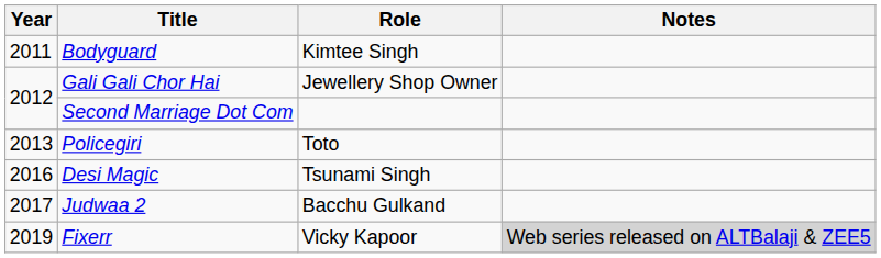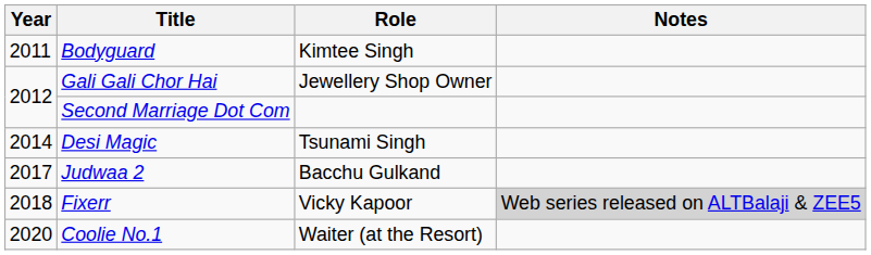- row: 2013 | Policegiri | Toto
Desi Magic | Year: 2016 -> 2014
Fixerr | Year: 2019 -> 2018
+ row: 2020 | Coolie No.1 | Waiter (at the Resort)
